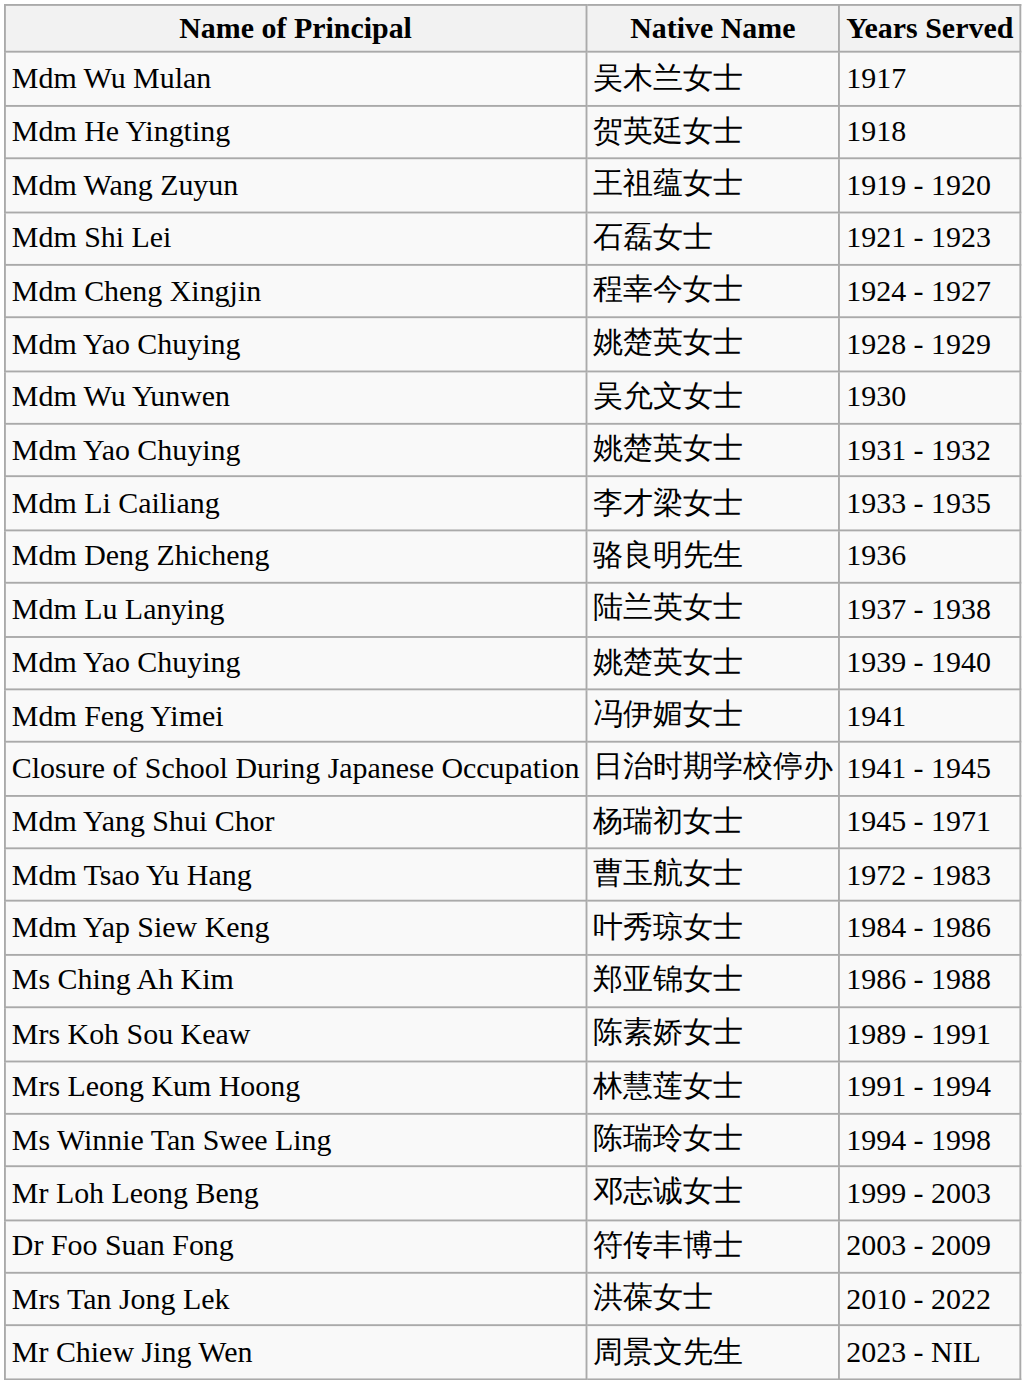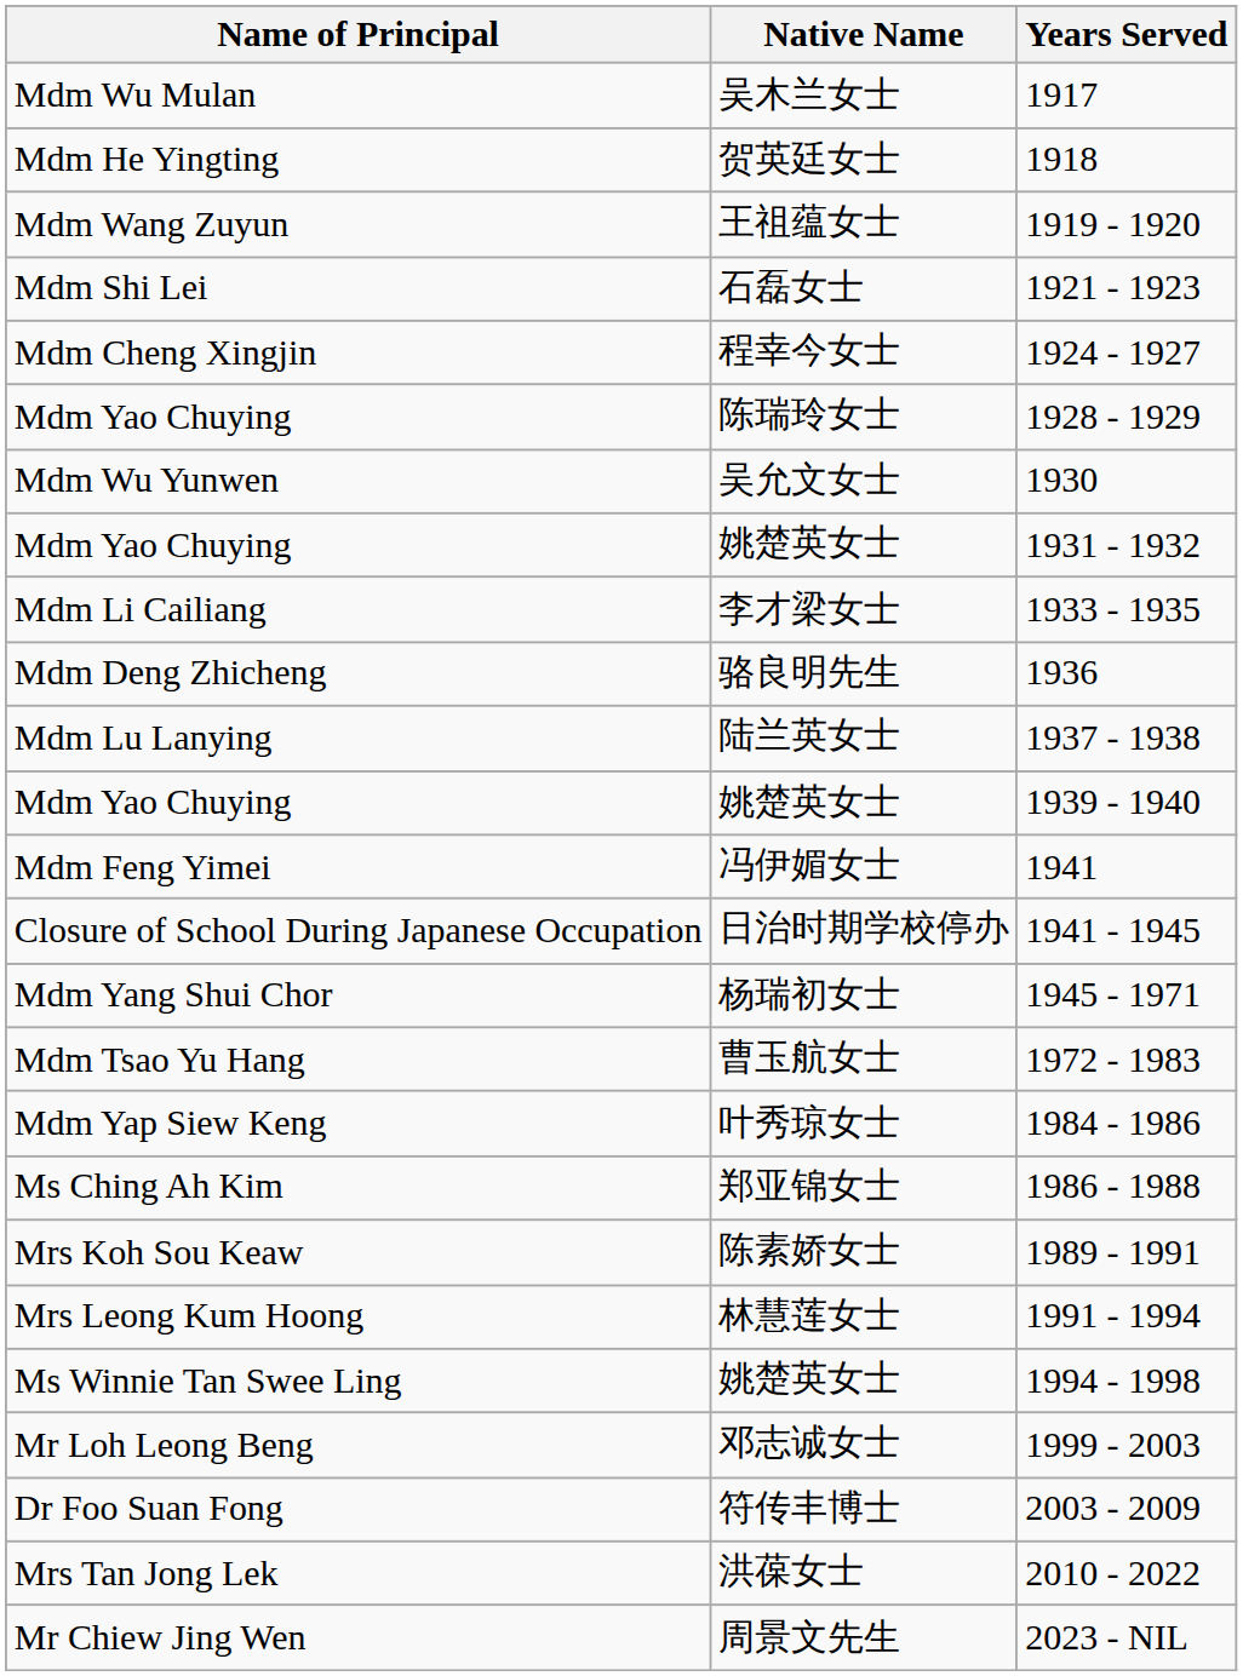Mdm Yao Chuying / 1928 - 1929 | Native Name: 姚楚英女士 -> 陈瑞玲女士
Ms Winnie Tan Swee Ling | Native Name: 陈瑞玲女士 -> 姚楚英女士
